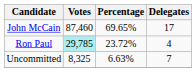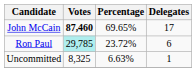John McCain | Votes: normal -> bold
Ron Paul | Delegates: 4 -> 6
Uncommitted | Delegates: 7 -> 1
